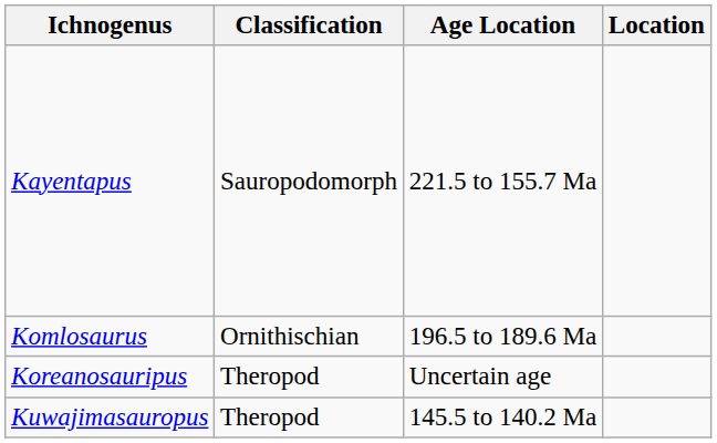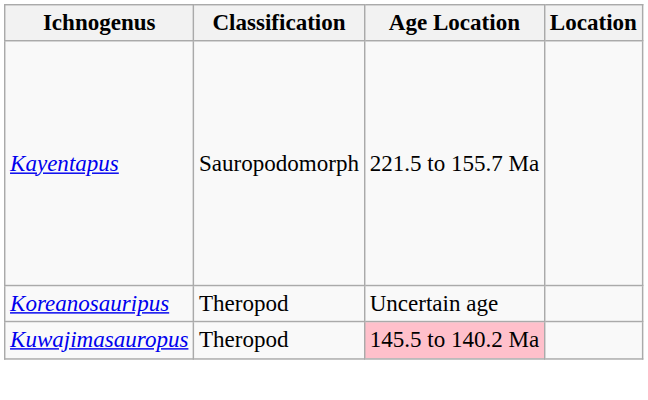- row: Komlosaurus | Ornithischian | 196.5 to 189.6 Ma
Kuwajimasauropus | Age Location: no background -> pink background
